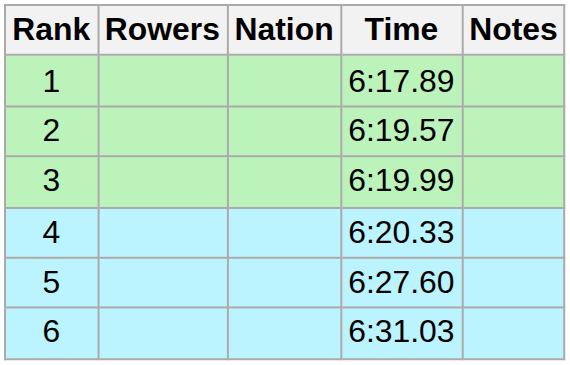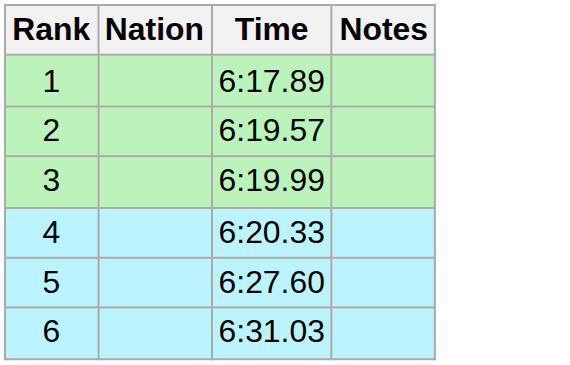- column: Rowers
